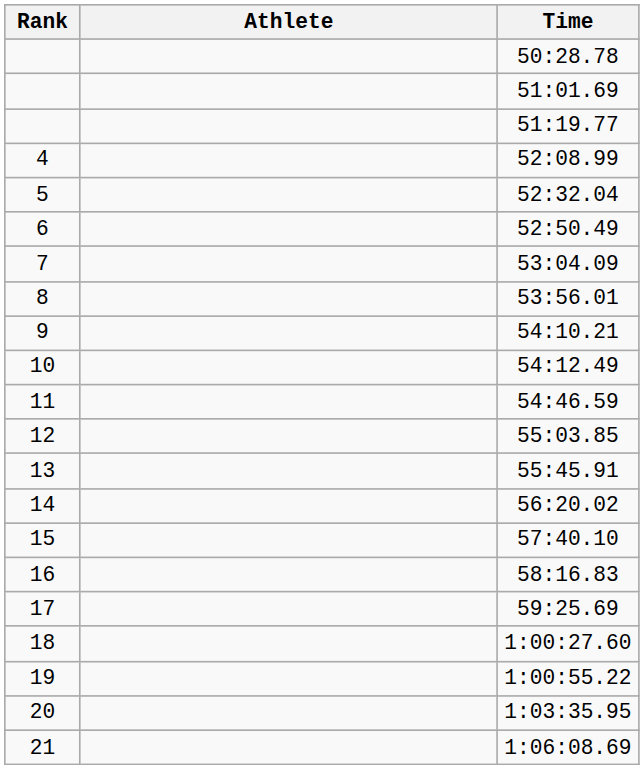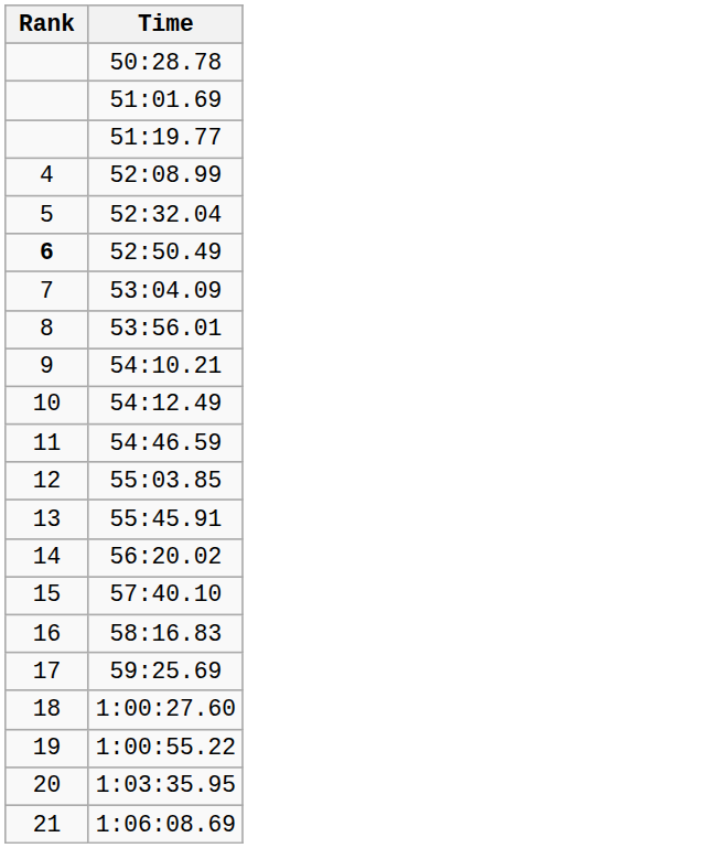- column: Athlete
52:50.49 | Rank: normal -> bold
